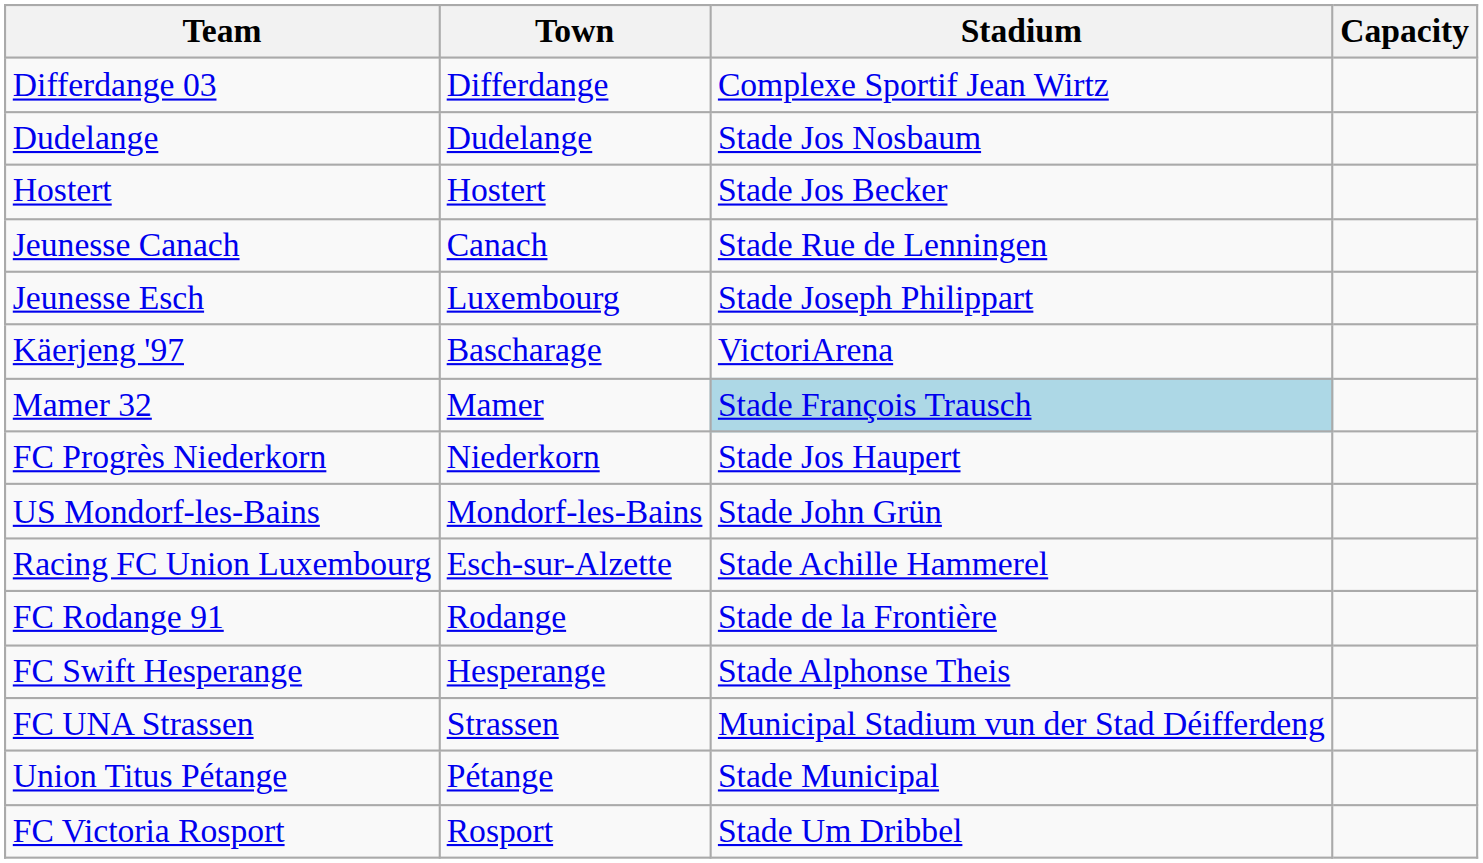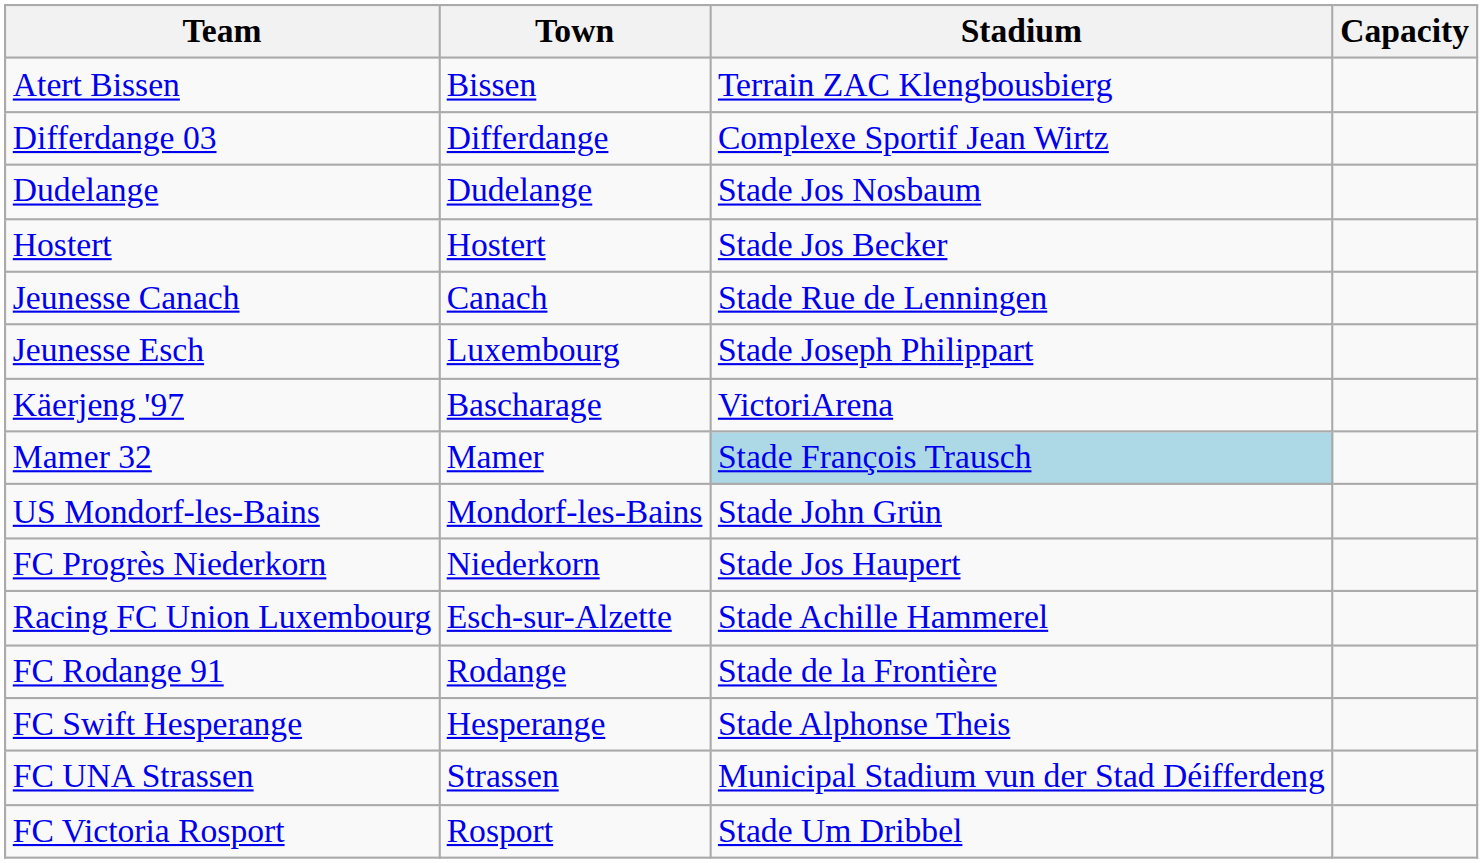+ row: Atert Bissen | Bissen | Terrain ZAC Klengbousbierg
rows swapped: US Mondorf-les-Bains <-> FC Progrès Niederkorn
- row: Union Titus Pétange | Pétange | Stade Municipal
